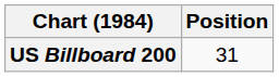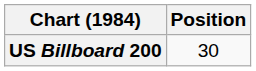US Billboard 200 | Position: 31 -> 30
